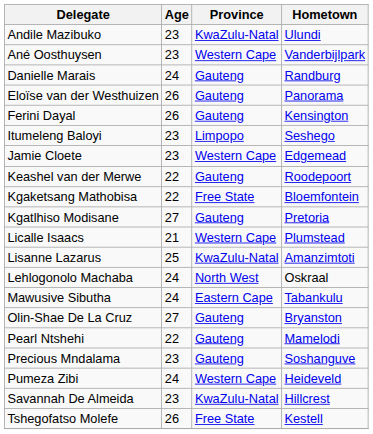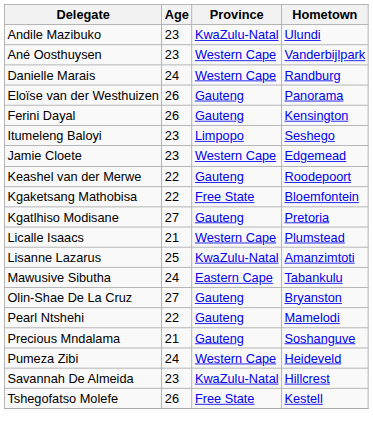Danielle Marais | Province: Gauteng -> Western Cape
- row: Lehlogonolo Machaba | 24 | North West | Oskraal
Precious Mndalama | Age: 23 -> 21
